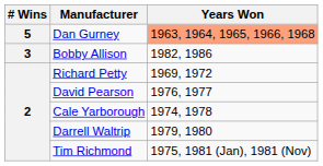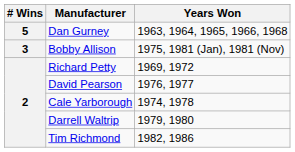Dan Gurney | Years Won: lightsalmon background -> no background
Bobby Allison | Years Won: 1982, 1986 -> 1975, 1981 (Jan), 1981 (Nov)
Tim Richmond | Years Won: 1975, 1981 (Jan), 1981 (Nov) -> 1982, 1986
